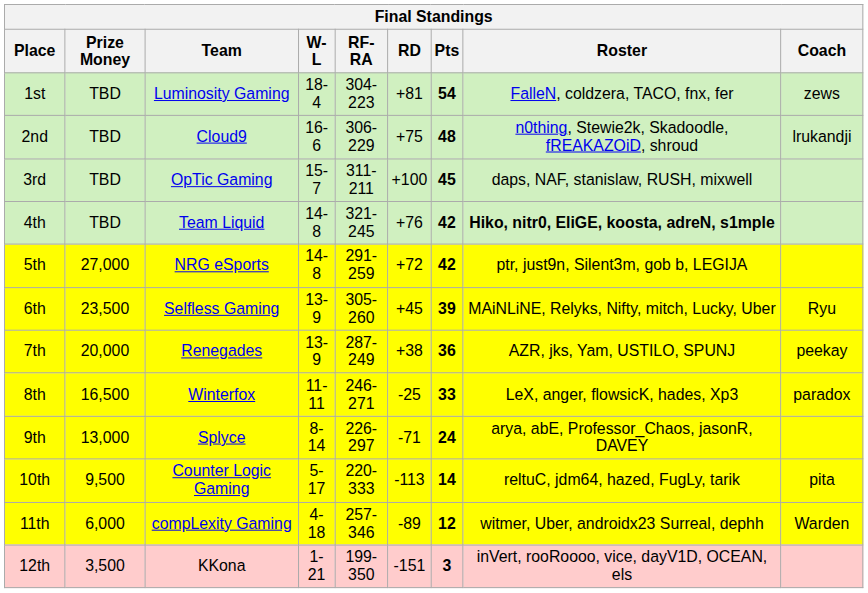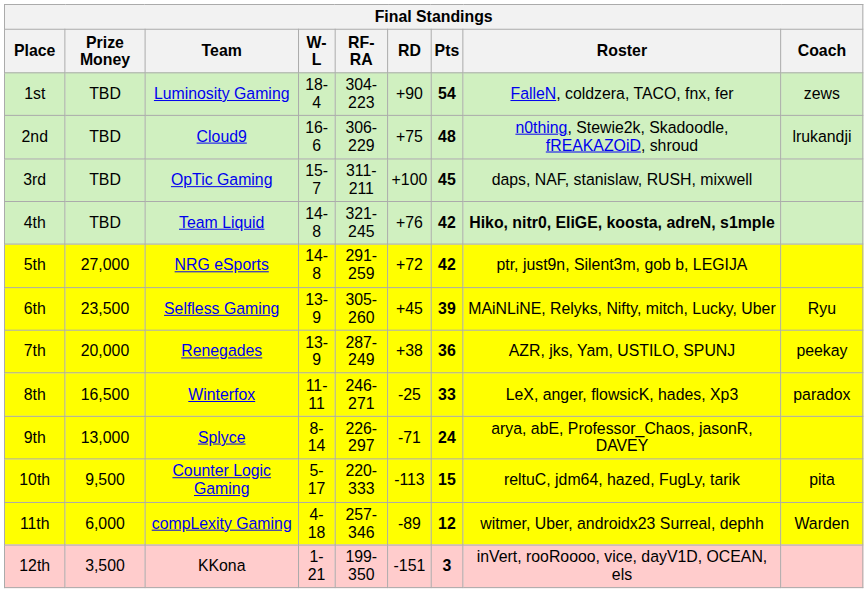1st | RD: +81 -> +90
10th | Pts: 14 -> 15
